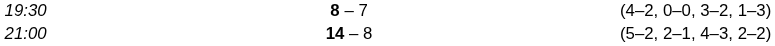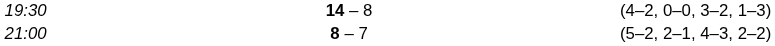19:30 | column 3: 8 – 7 -> 14 – 8
21:00 | column 3: 14 – 8 -> 8 – 7
